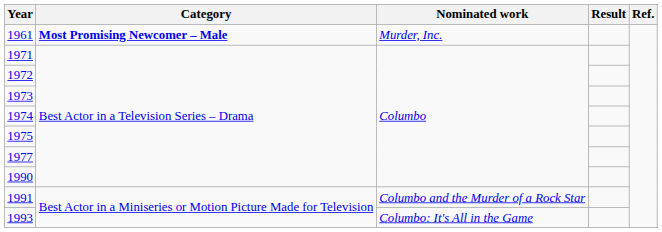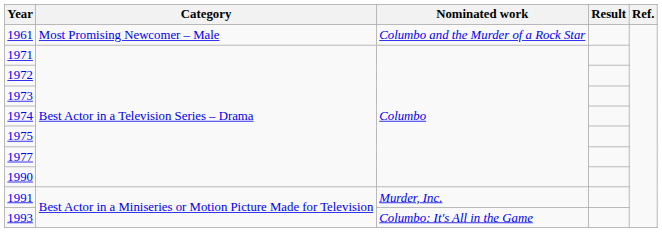1961 | Category: bold -> normal
1961 | Nominated work: Murder, Inc. -> Columbo and the Murder of a Rock Star
1991 | Nominated work: Columbo and the Murder of a Rock Star -> Murder, Inc.
